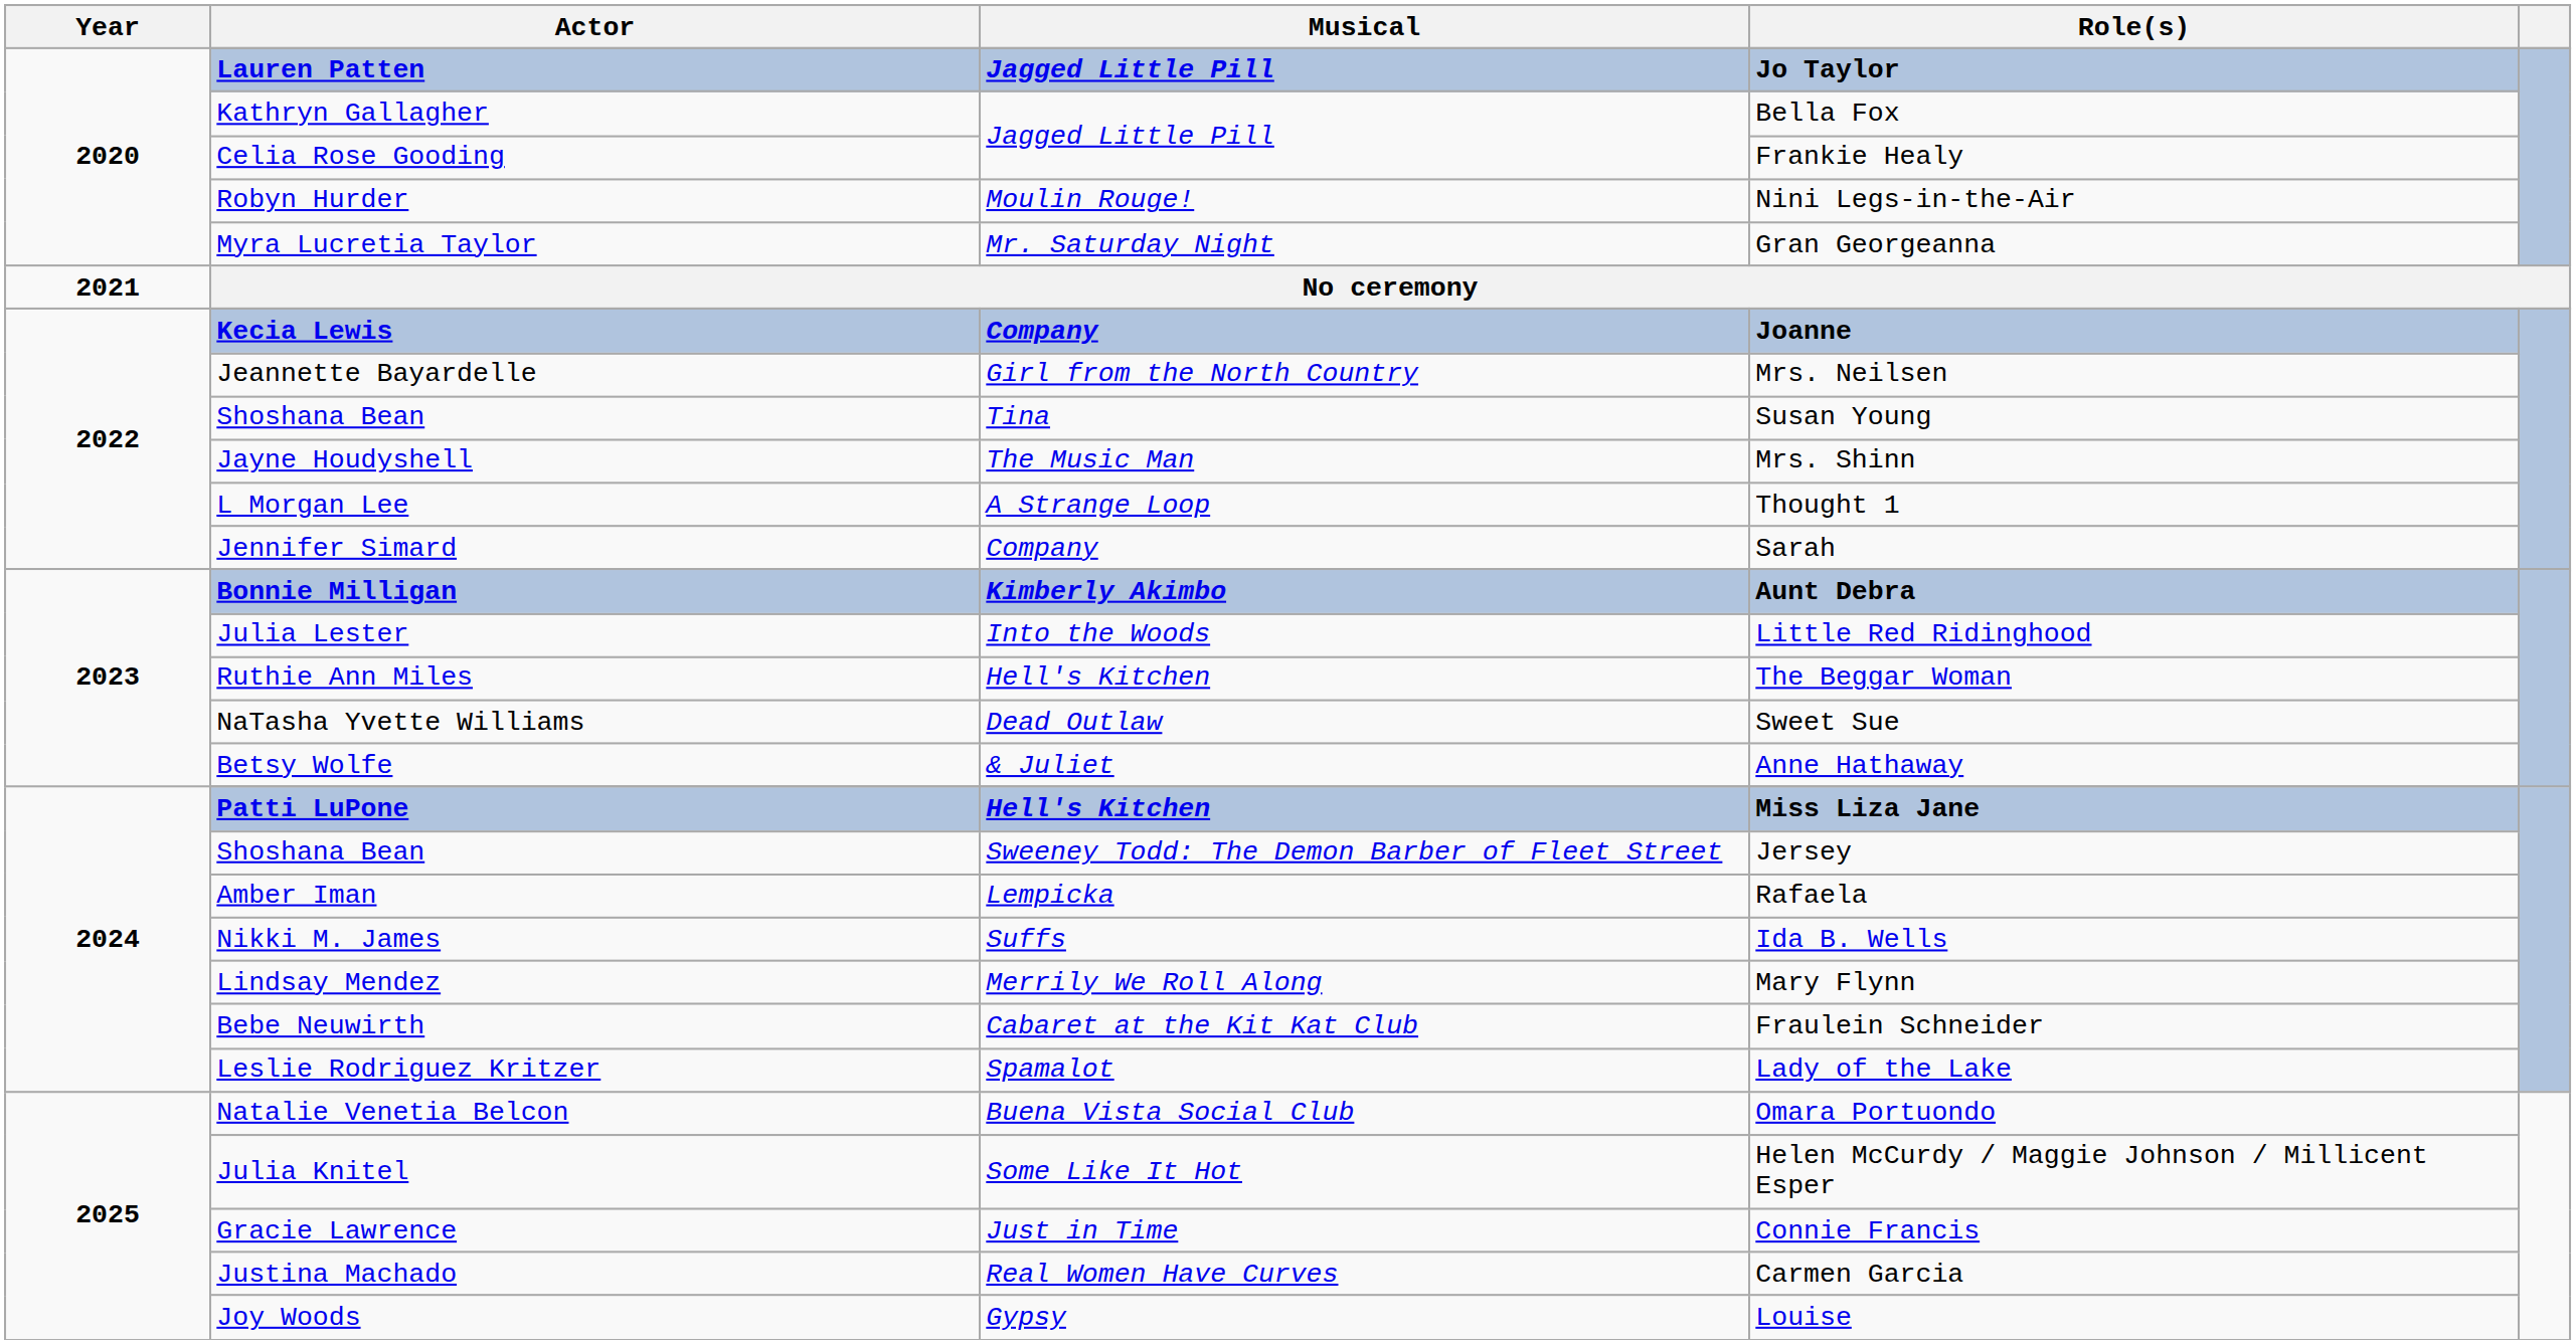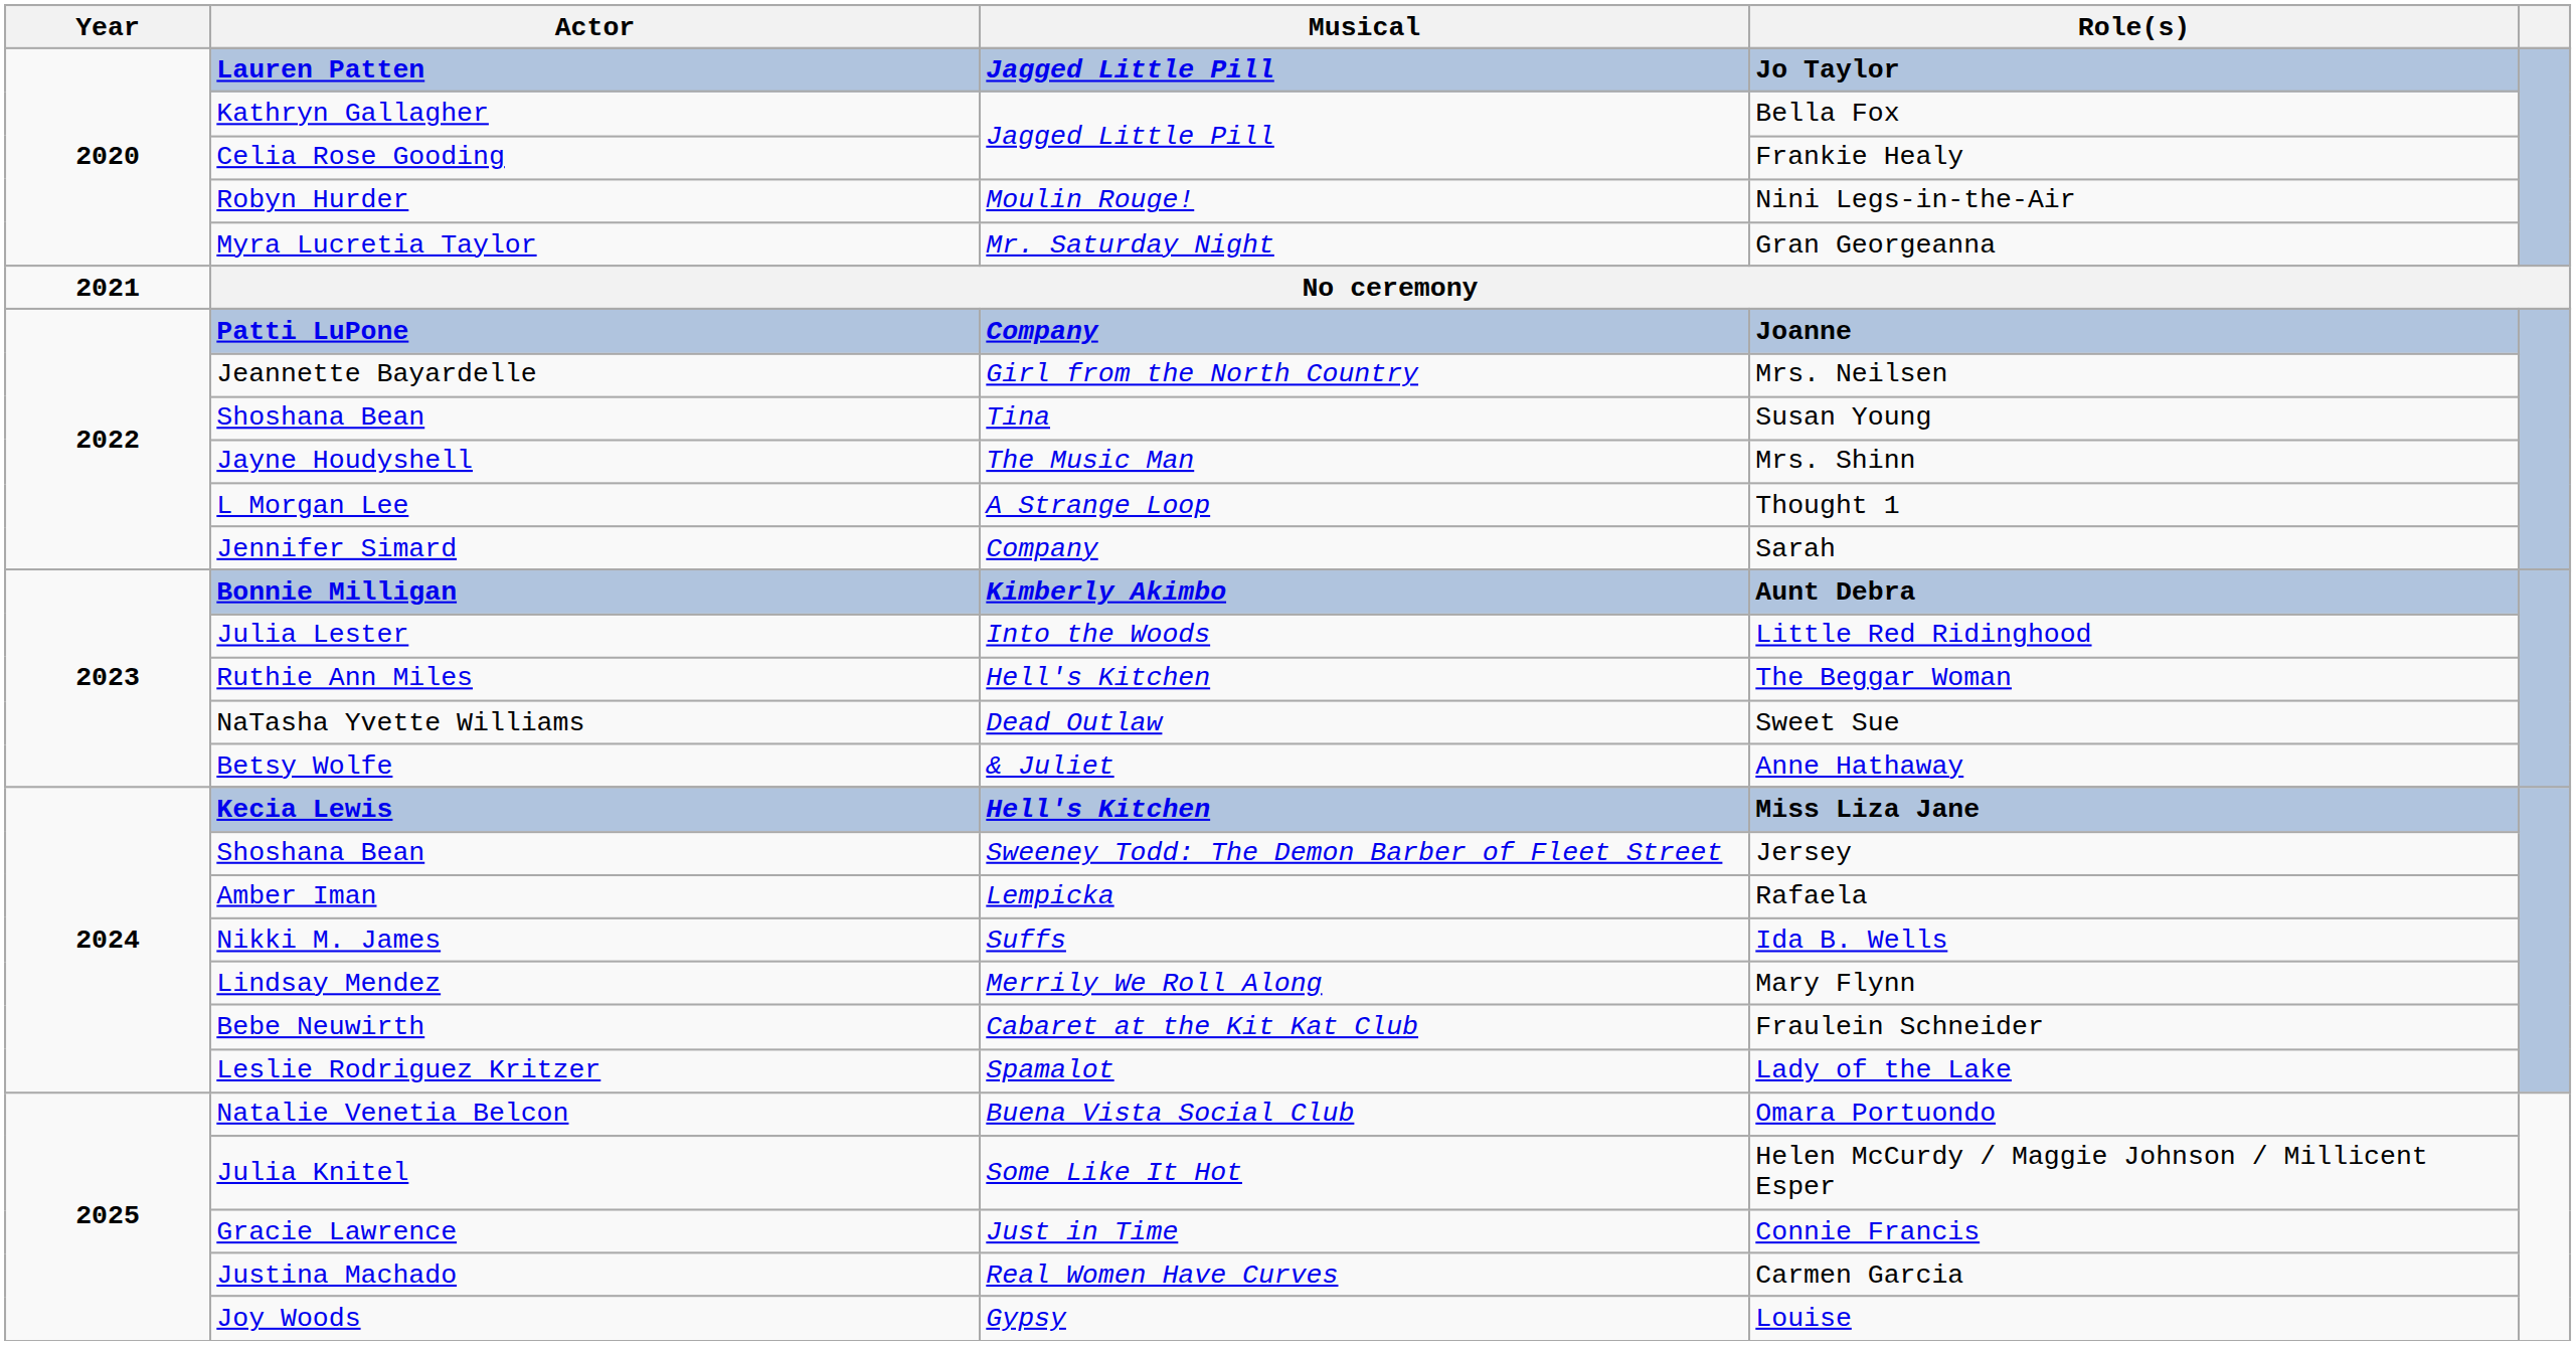Joanne | Actor: Kecia Lewis -> Patti LuPone
Miss Liza Jane | Actor: Patti LuPone -> Kecia Lewis
